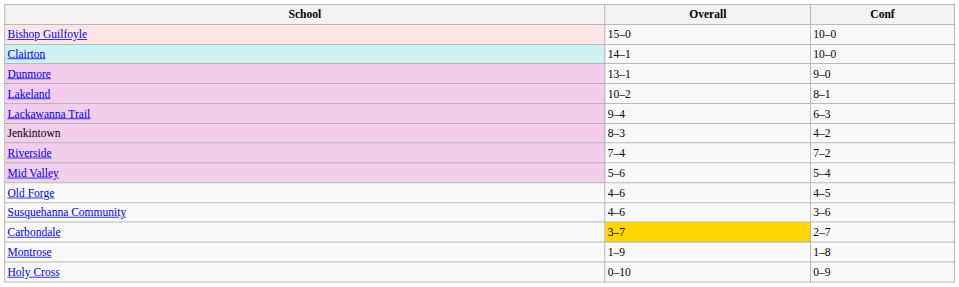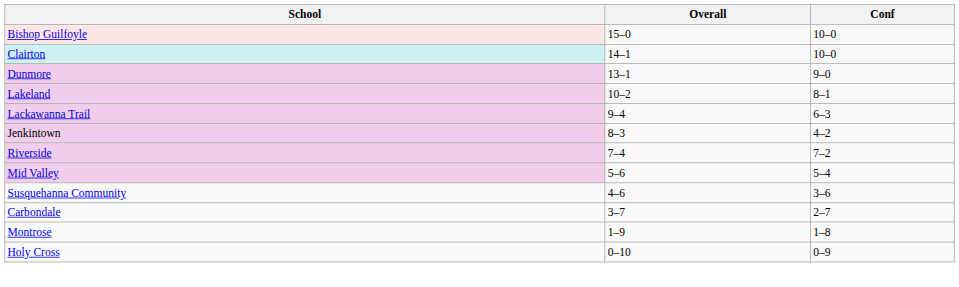- row: Old Forge | 4–6 | 4–5
Carbondale | Overall: gold background -> no background
